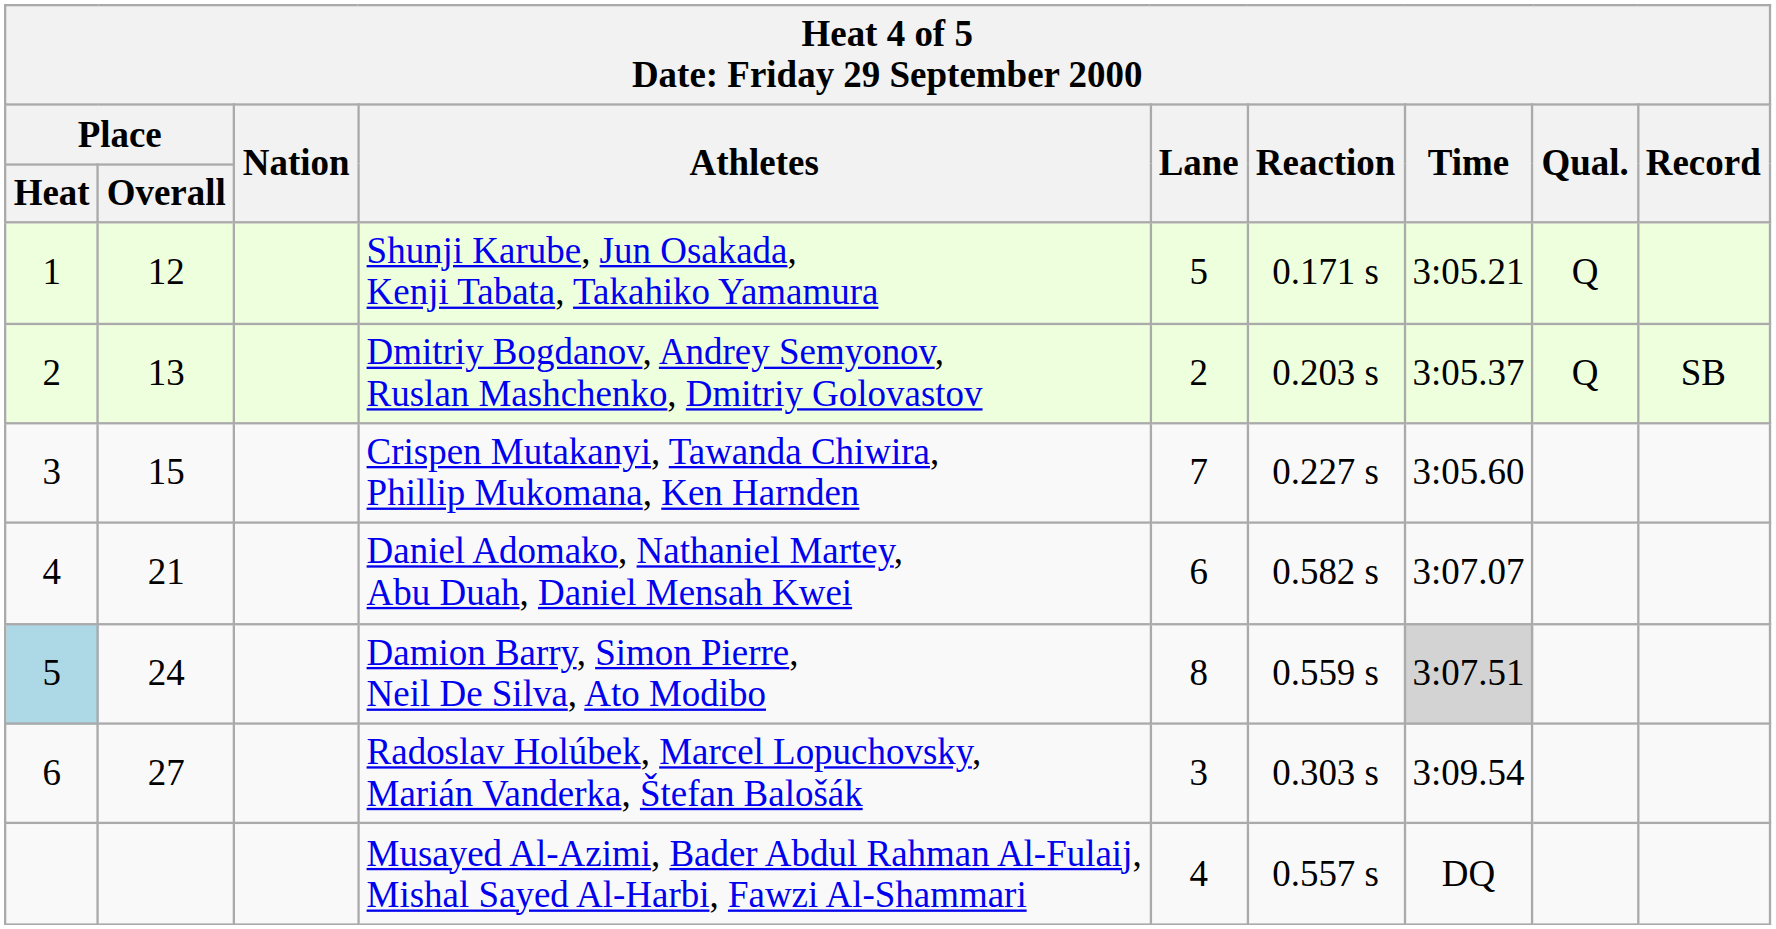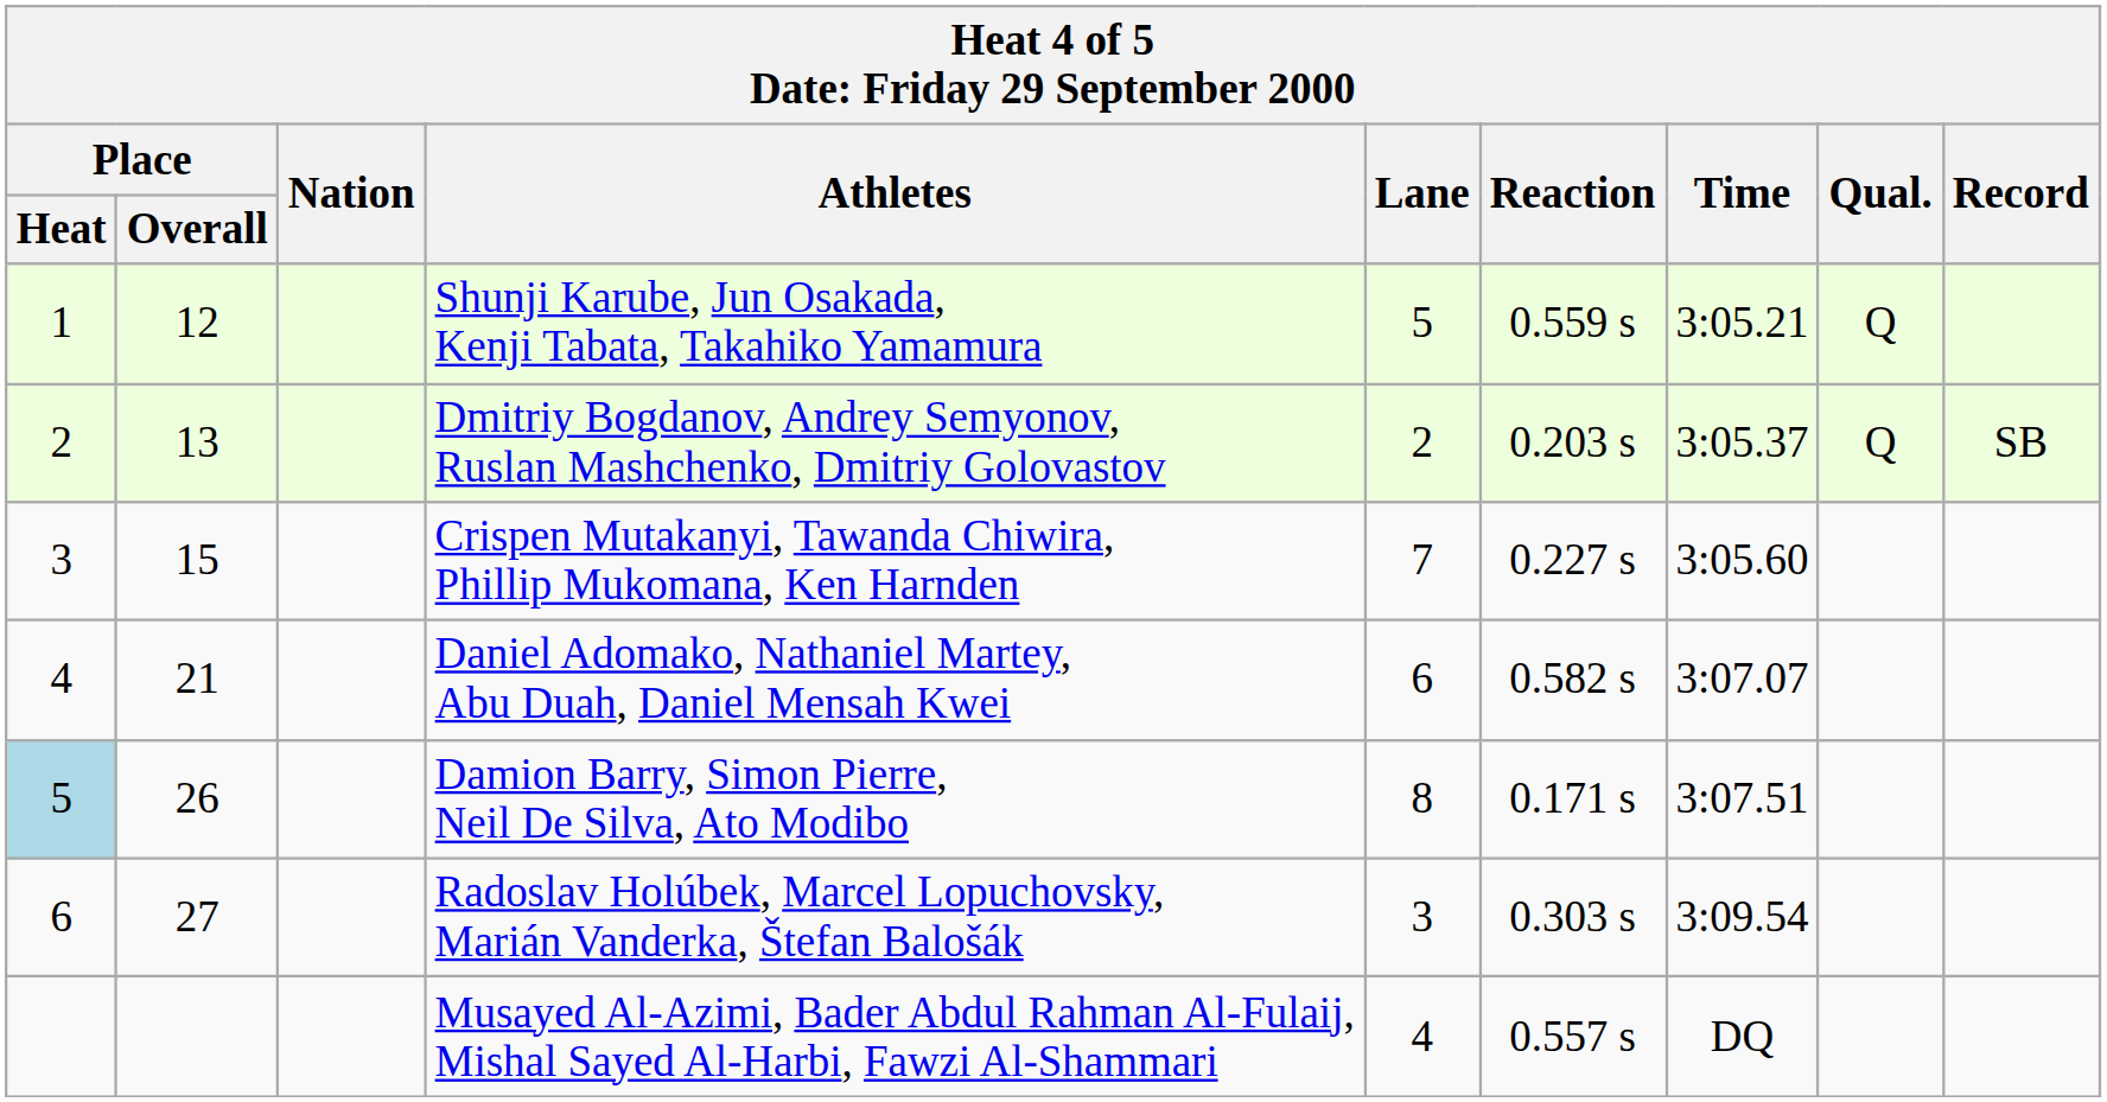Shunji Karube, Jun Osakada, Kenji Tabata, Takahiko Yamamura | Reaction: 0.171 s -> 0.559 s
Damion Barry, Simon Pierre, Neil De Silva, Ato Modibo | Place / Overall: 24 -> 26
Damion Barry, Simon Pierre, Neil De Silva, Ato Modibo | Reaction: 0.559 s -> 0.171 s
Damion Barry, Simon Pierre, Neil De Silva, Ato Modibo | Time: lightgrey background -> no background
